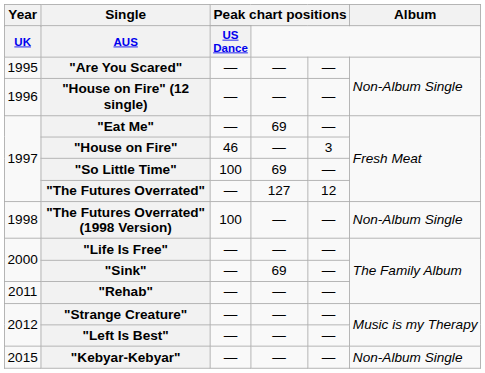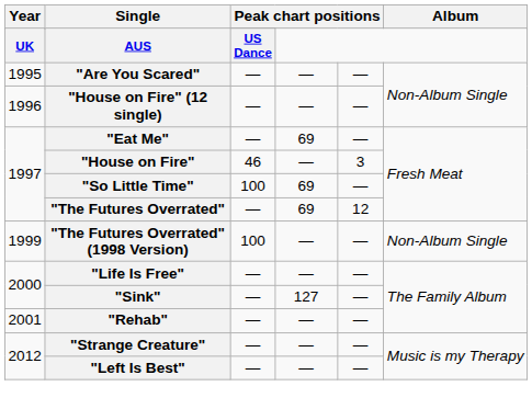"The Futures Overrated" | column 4: 127 -> 69
"The Futures Overrated" (1998 Version) | Year: 1998 -> 1999
"Sink" | column 4: 69 -> 127
"Rehab" | Year: 2011 -> 2001
- row: 2015 | "Kebyar-Kebyar" | — | — | — | Non-Album Single
